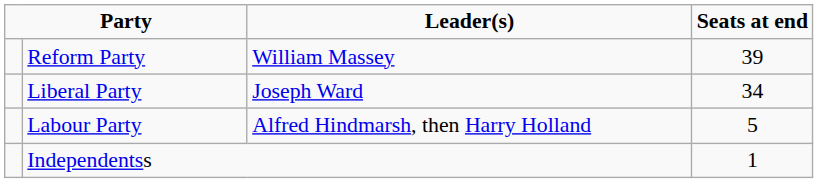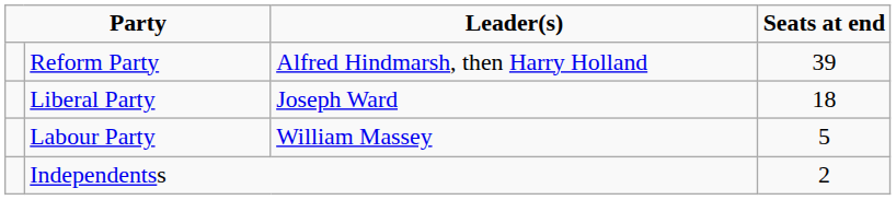Reform Party | Leader(s): William Massey -> Alfred Hindmarsh, then Harry Holland
Liberal Party | Seats at end: 34 -> 18
Labour Party | Leader(s): Alfred Hindmarsh, then Harry Holland -> William Massey
Independentss | Seats at end: 1 -> 2
